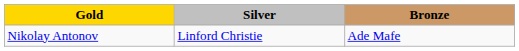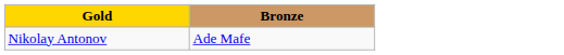- column: Silver | Linford Christie
